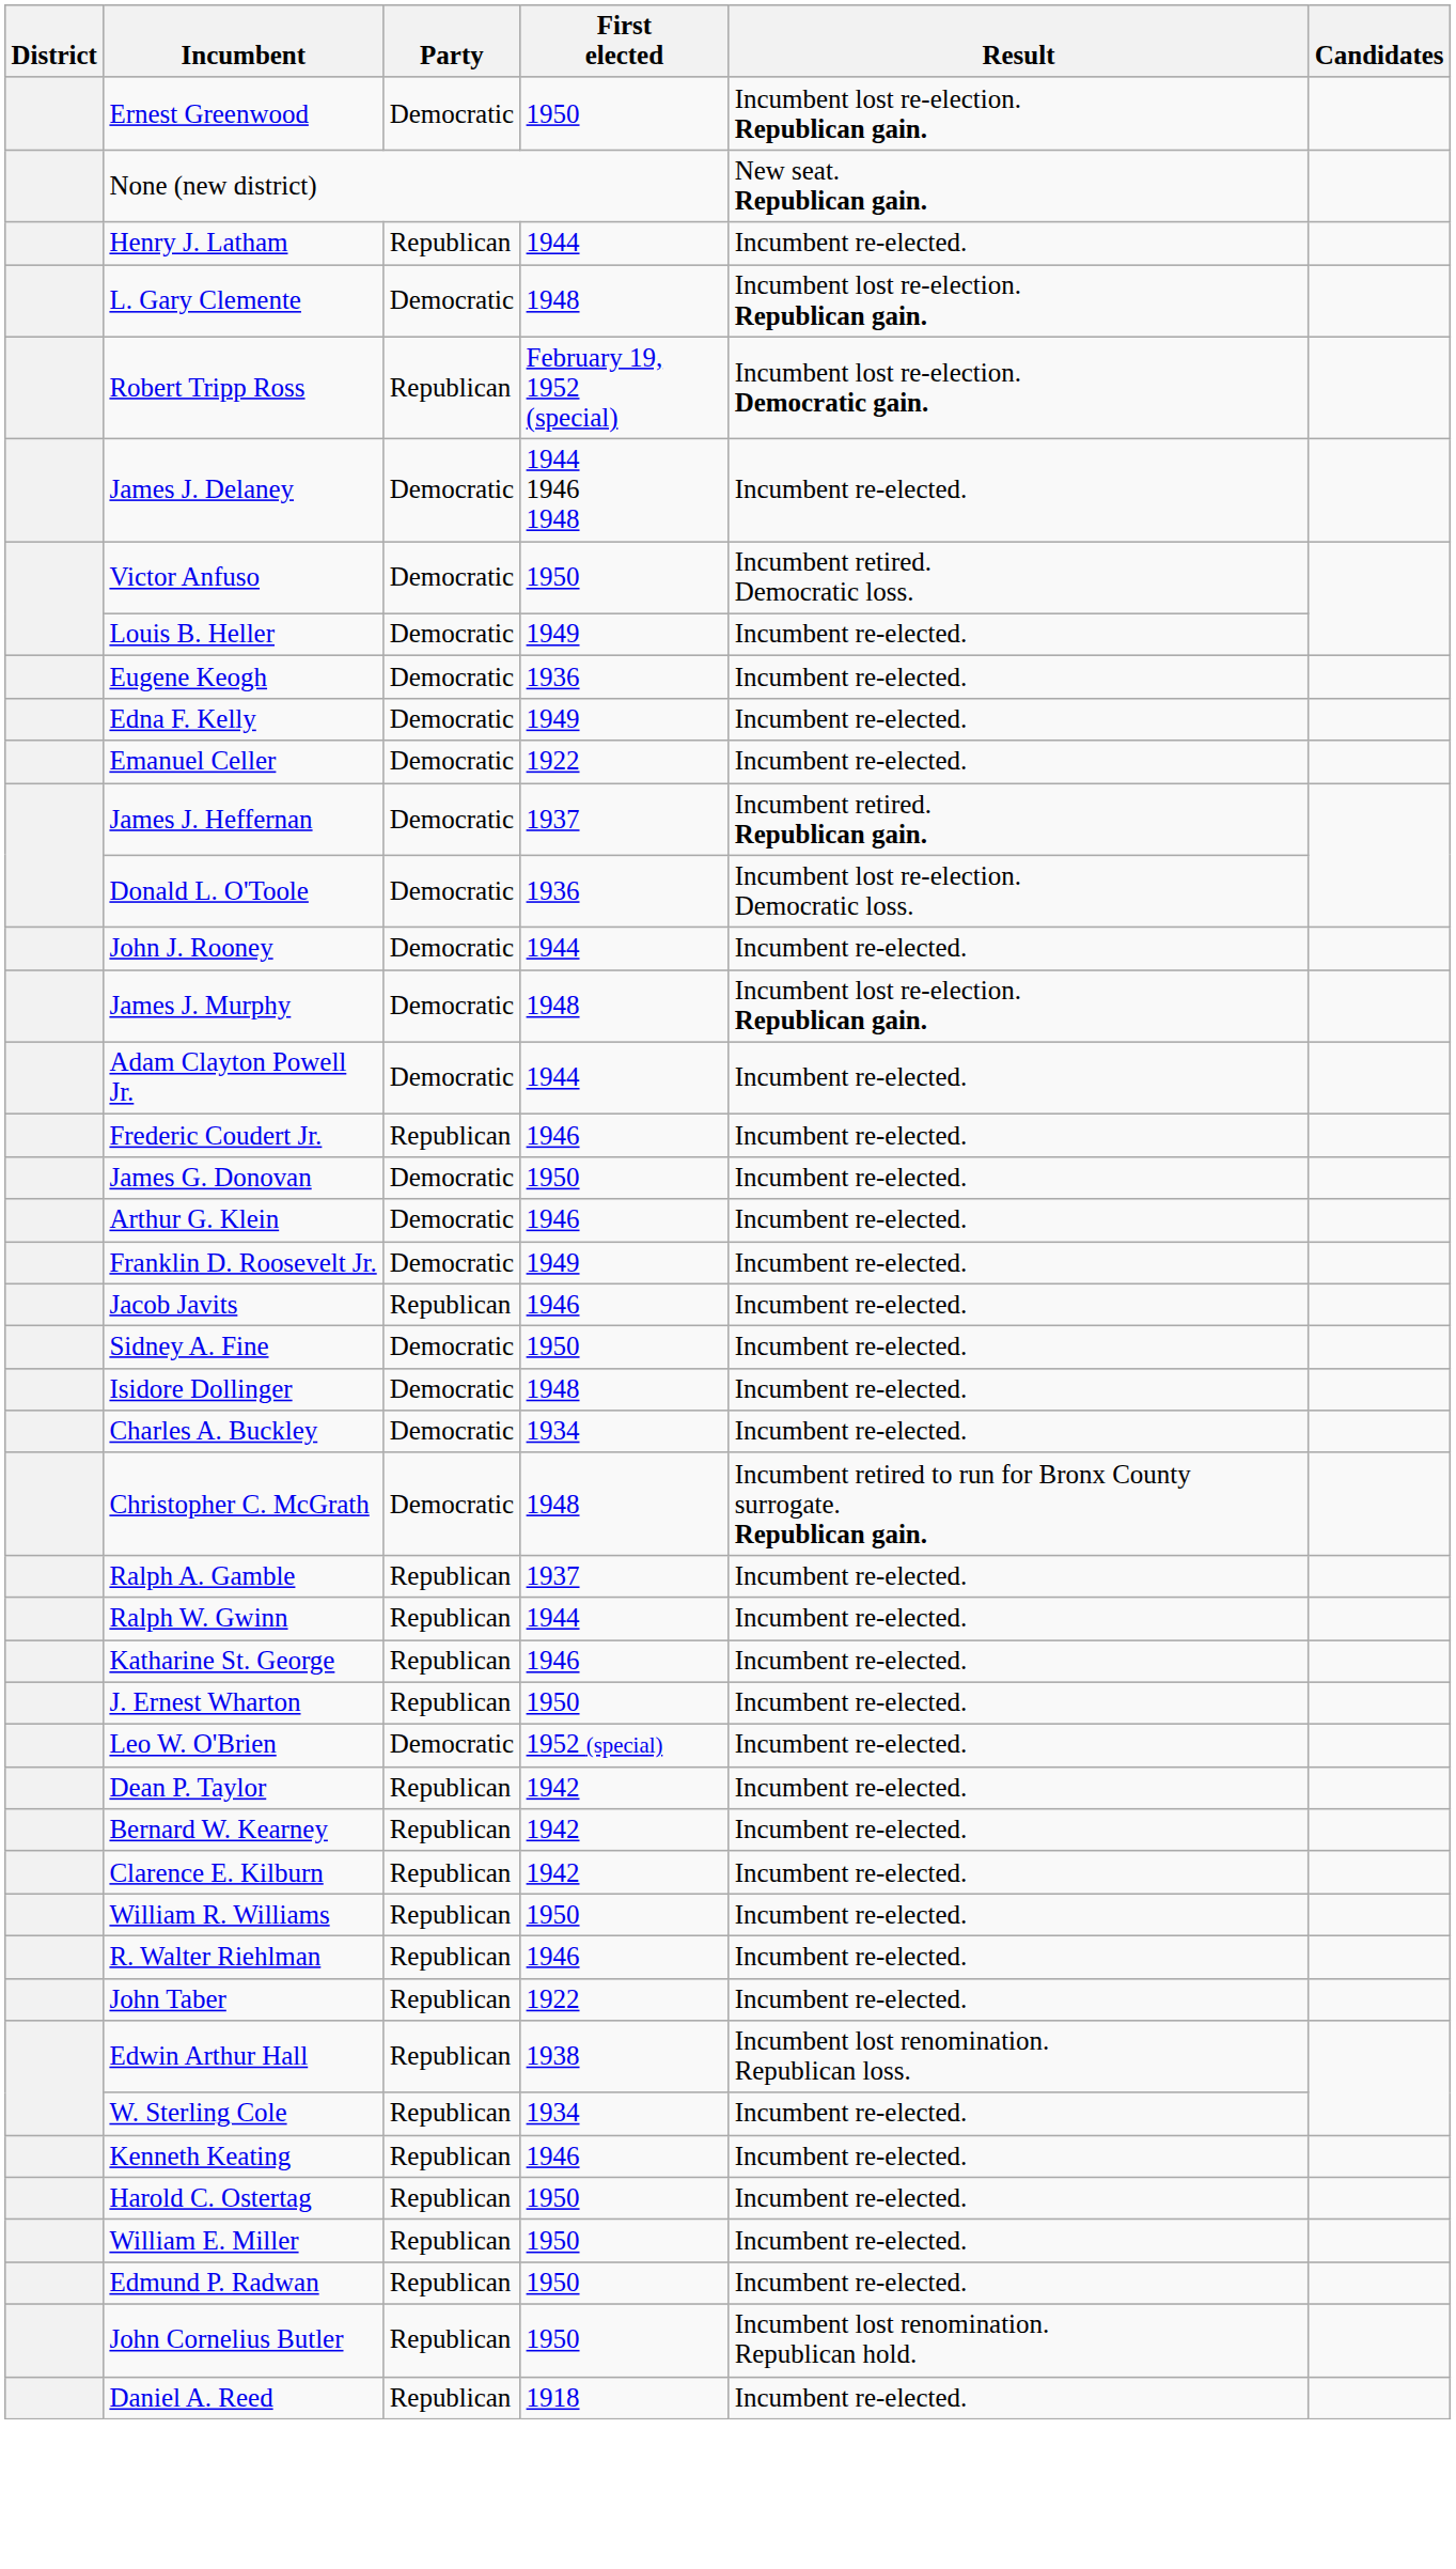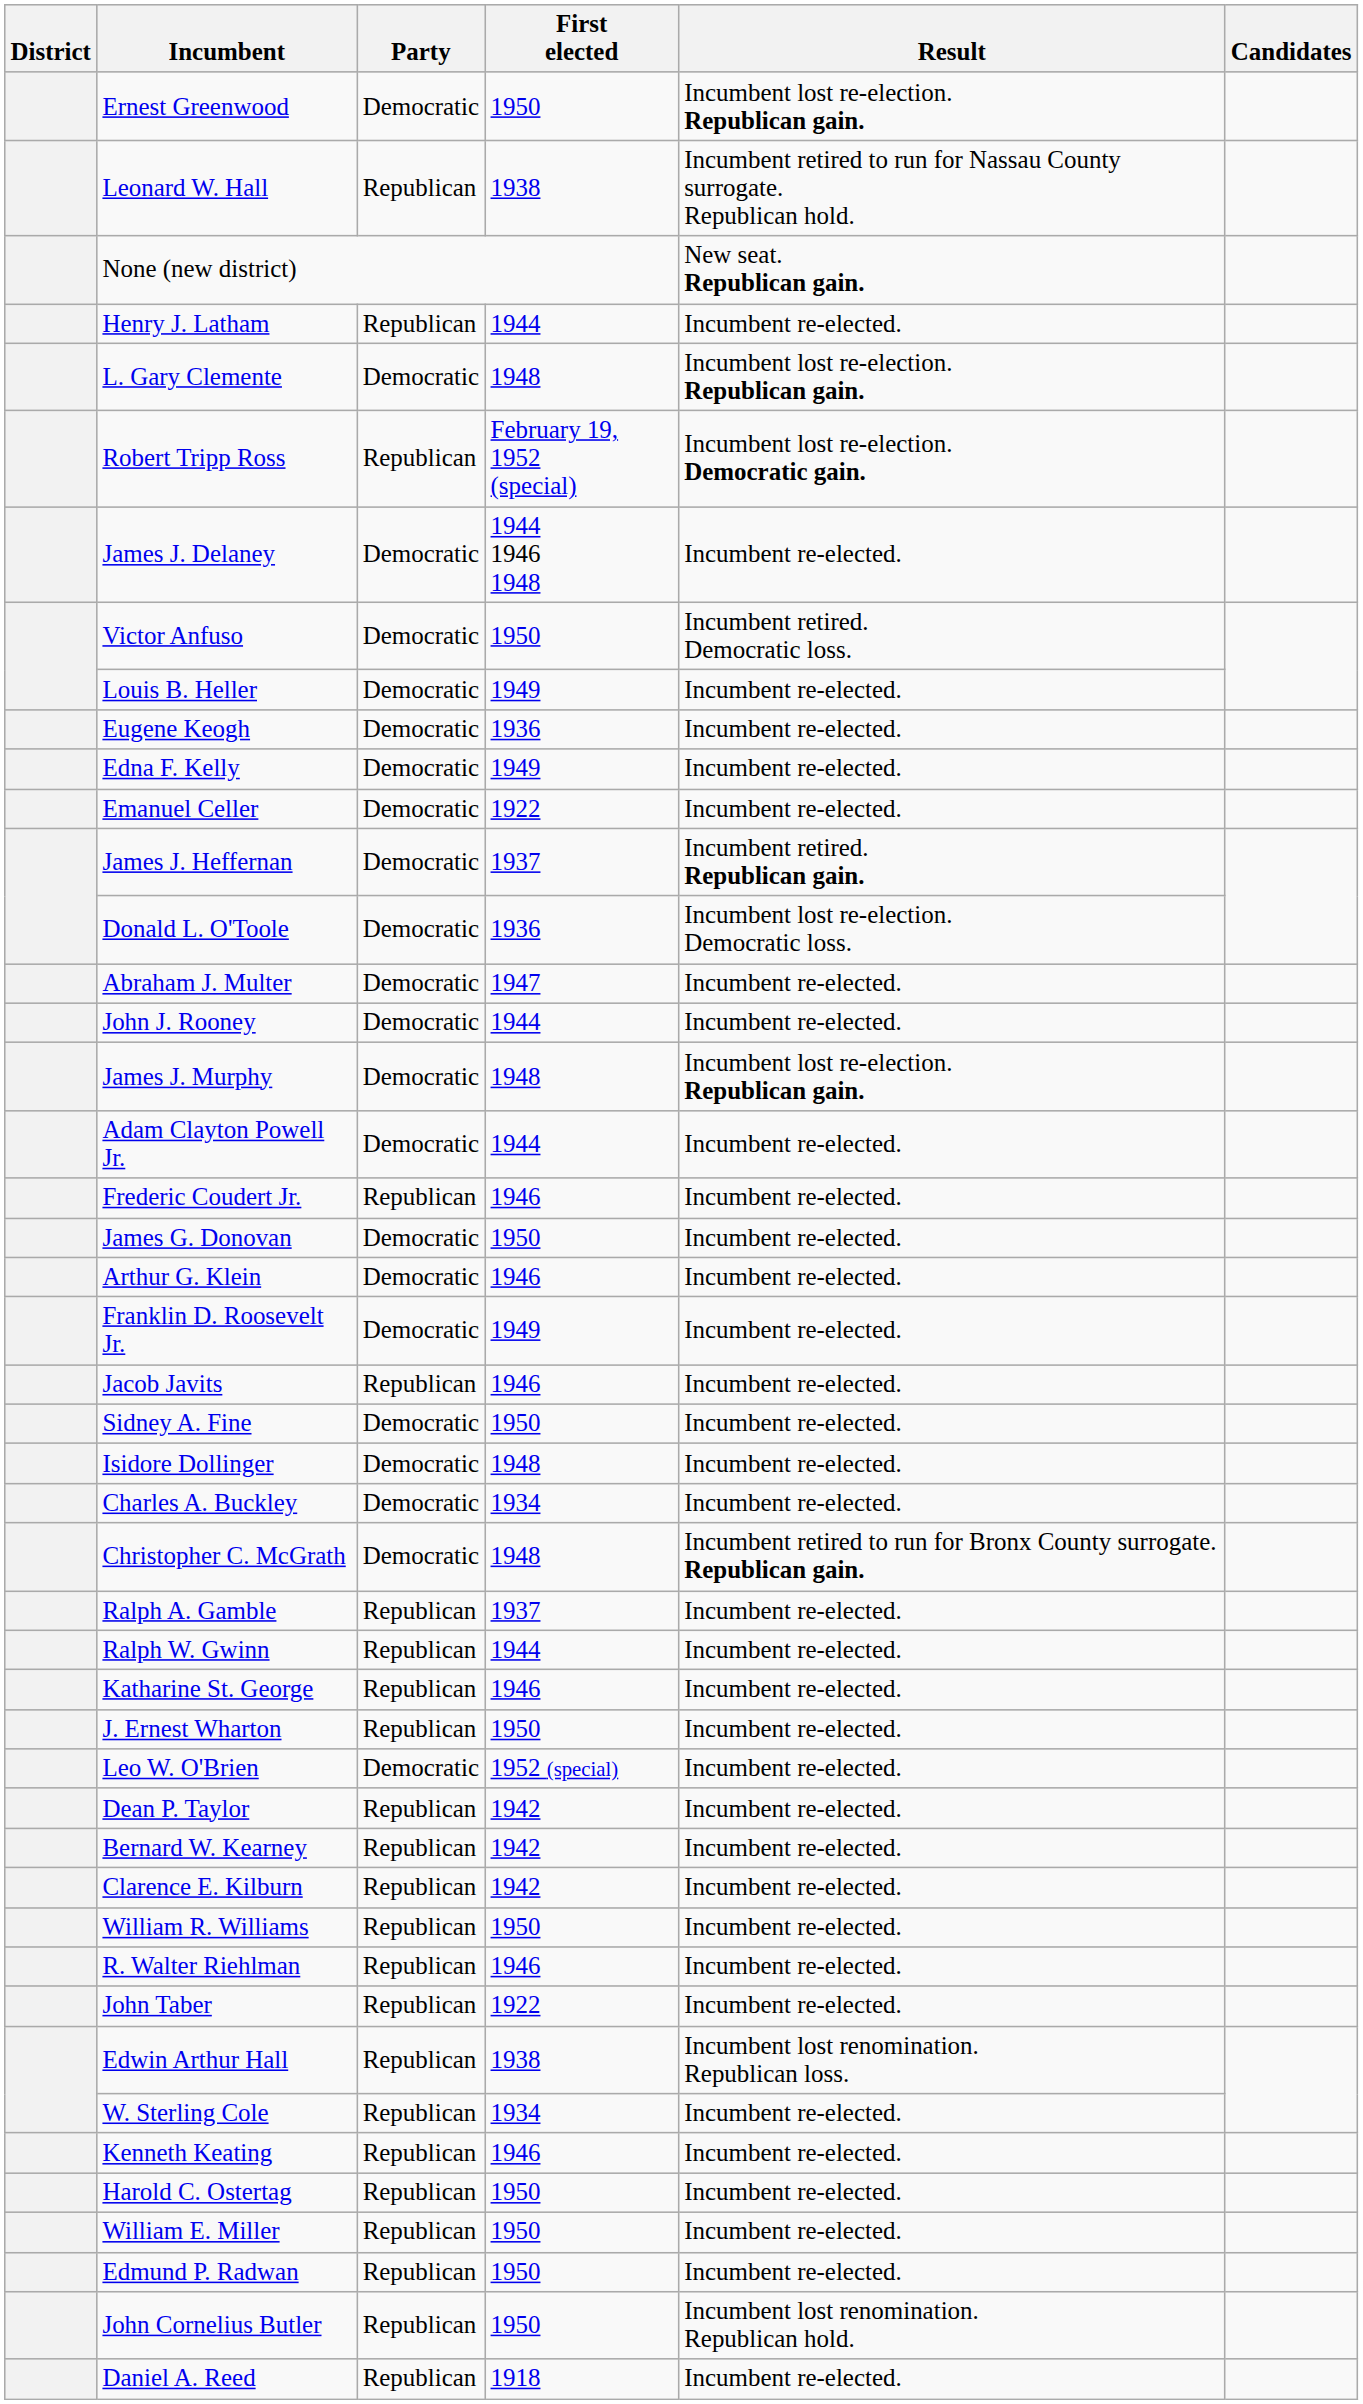+ row: Leonard W. Hall | Republican | 1938 | Incumbent retired to run for Nassau County surrogate. Republican hold.
+ row: Abraham J. Multer | Democratic | 1947 | Incumbent re-elected.
